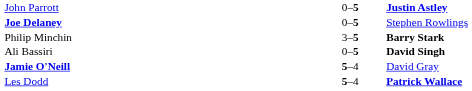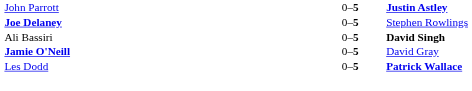- row: Philip Minchin | 3–5 | Barry Stark
Jamie O'Neill | column 2: 5–4 -> 0–5
Les Dodd | column 2: 5–4 -> 0–5
